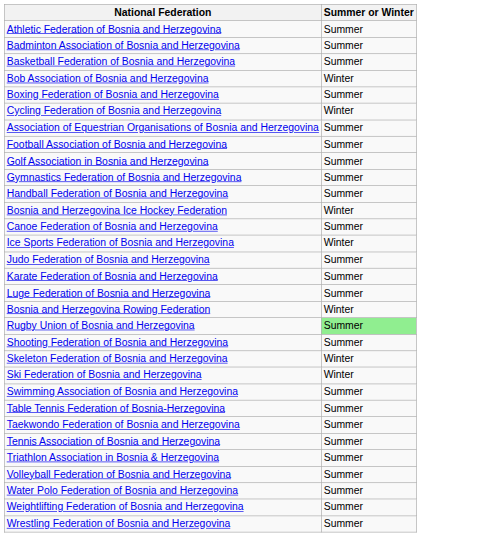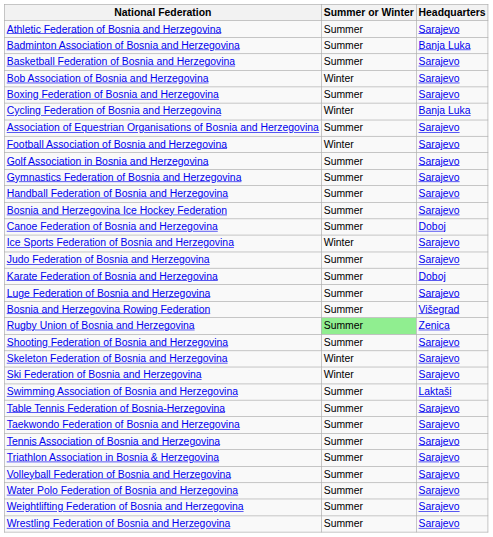+ column: Headquarters | Sarajevo | Banja Luka | Sarajevo | Sarajevo | Sarajevo | Banja Luka | Sarajevo | Sarajevo | Sarajevo | Sarajevo | Sarajevo | Sarajevo | Doboj | Sarajevo | Sarajevo | Doboj | Sarajevo | Višegrad | Zenica | Sarajevo | Sarajevo | Sarajevo | Laktaši | Sarajevo | Sarajevo | Sarajevo | Sarajevo | Sarajevo | Sarajevo | Sarajevo | Sarajevo
Football Association of Bosnia and Herzegovina | Summer or Winter: Summer -> Winter
Bosnia and Herzegovina Ice Hockey Federation | Summer or Winter: Winter -> Summer
Bosnia and Herzegovina Rowing Federation | Summer or Winter: Winter -> Summer
